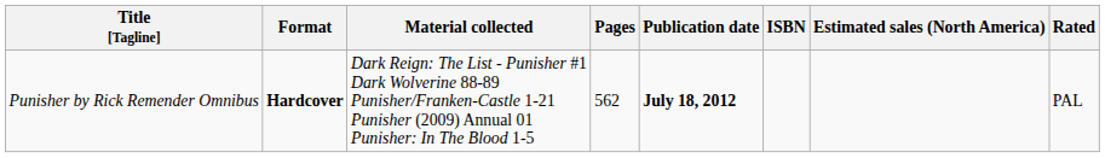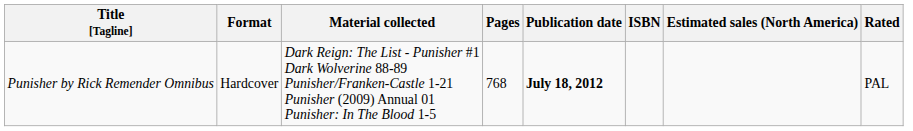Punisher by Rick Remender Omnibus | Format: bold -> normal
Punisher by Rick Remender Omnibus | Pages: 562 -> 768
